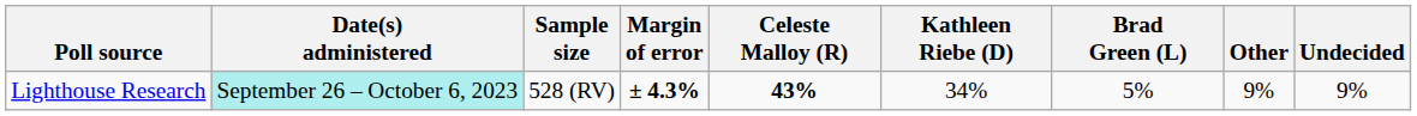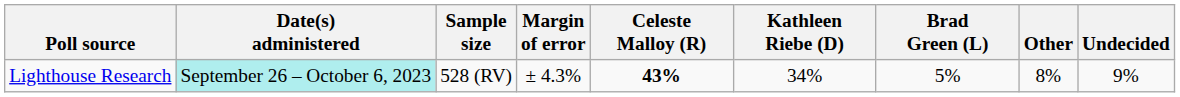Lighthouse Research | Margin of error: bold -> normal
Lighthouse Research | Other: 9% -> 8%
